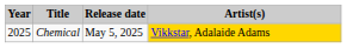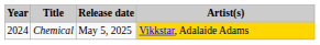Chemical | Year: 2025 -> 2024
